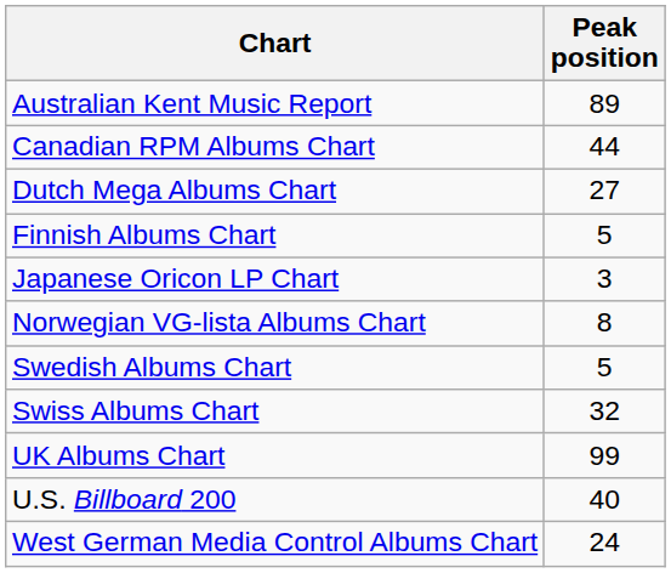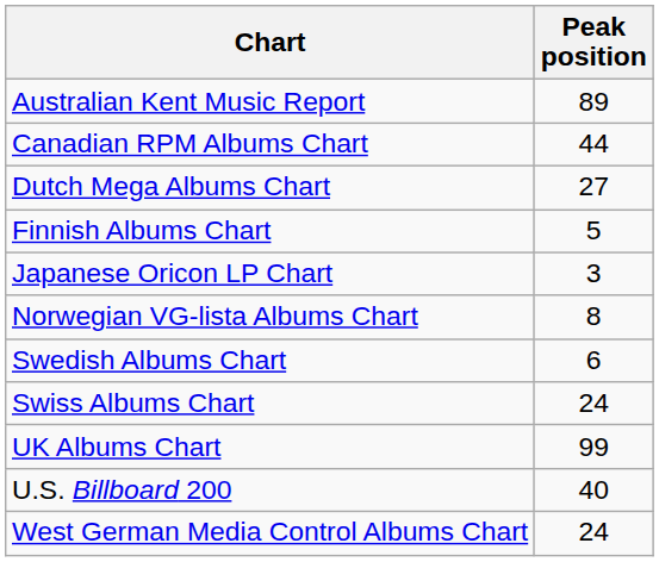Swedish Albums Chart | Peak position: 5 -> 6
Swiss Albums Chart | Peak position: 32 -> 24
